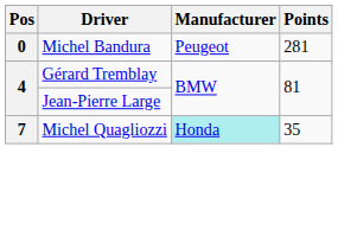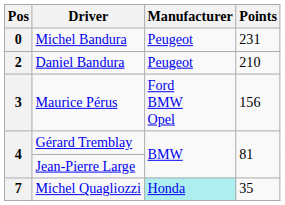Michel Bandura | Points: 281 -> 231
+ row: 2 | Daniel Bandura | Peugeot | 210
+ row: 3 | Maurice Pérus | Ford BMW Opel | 156
